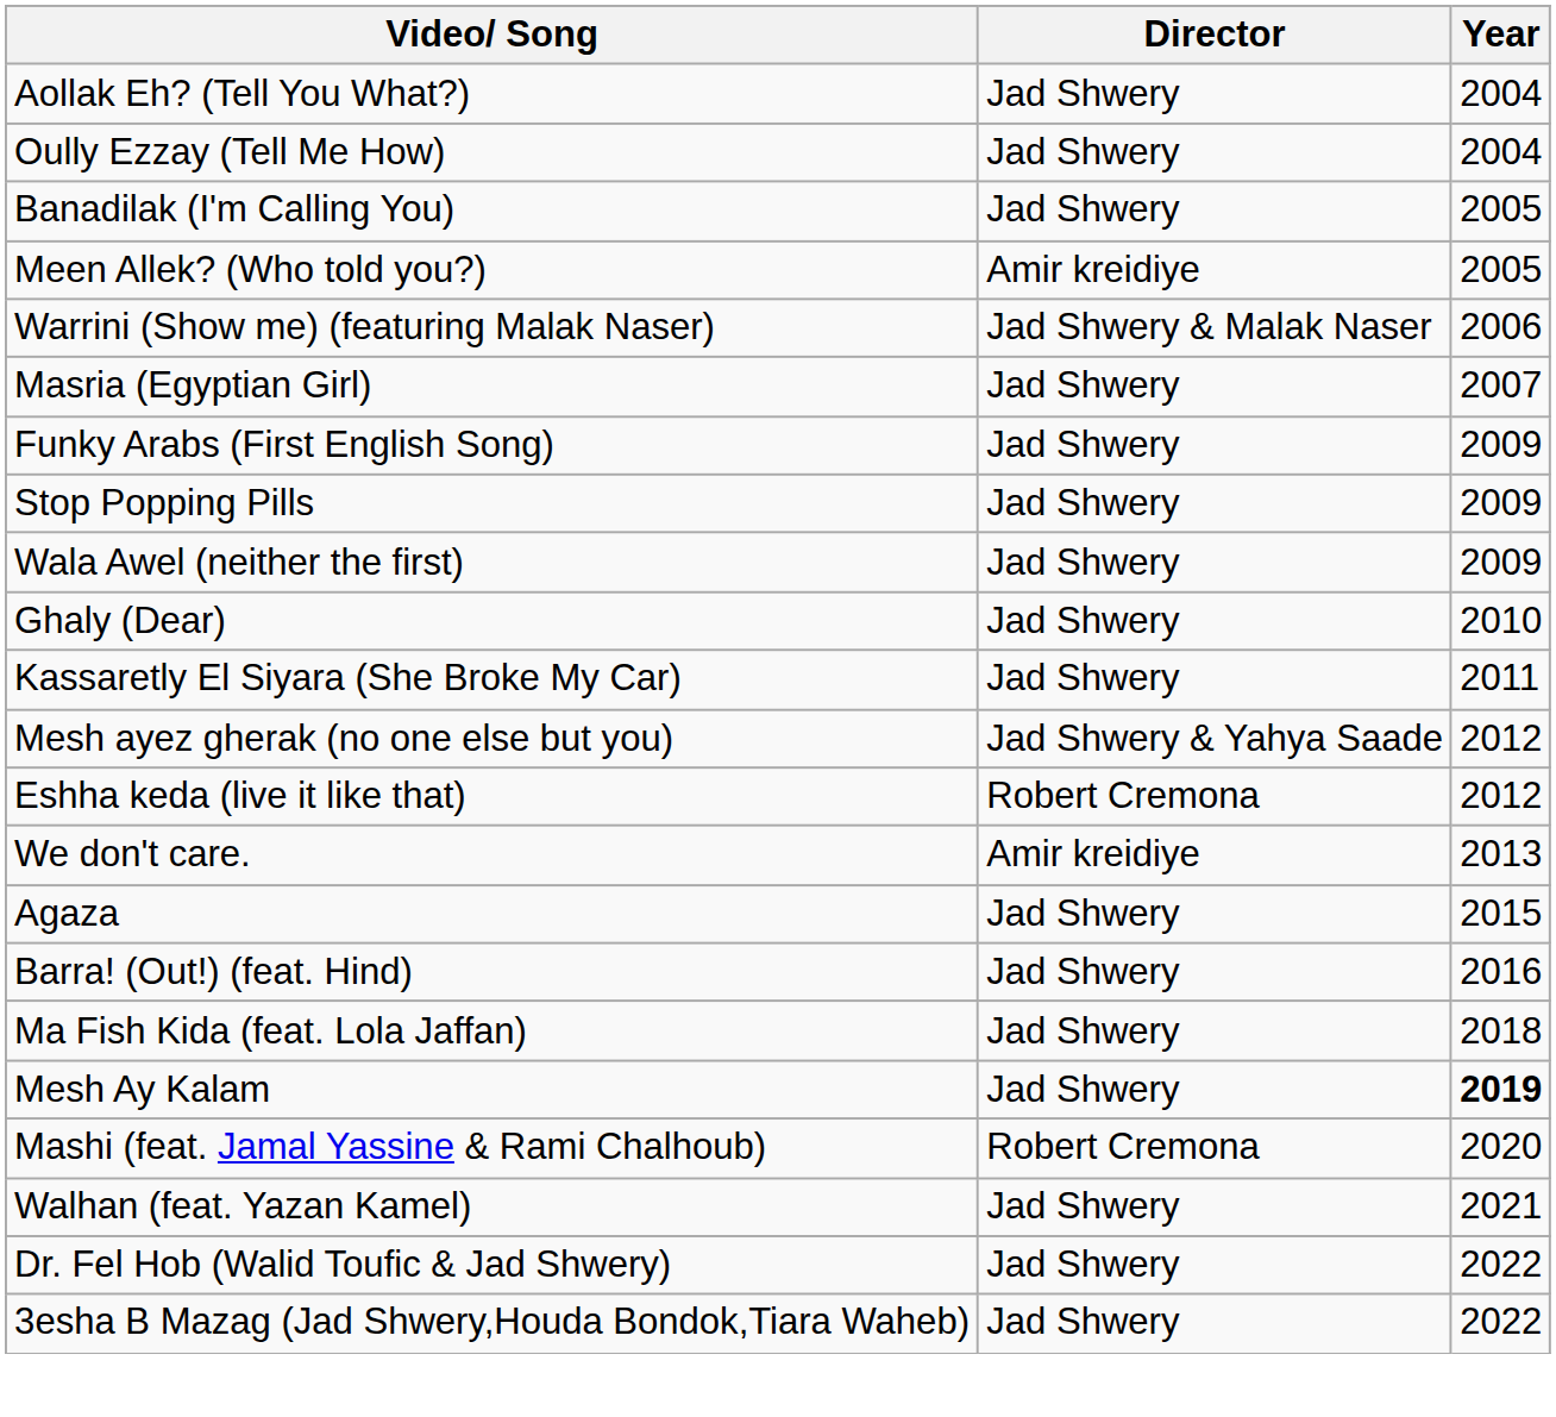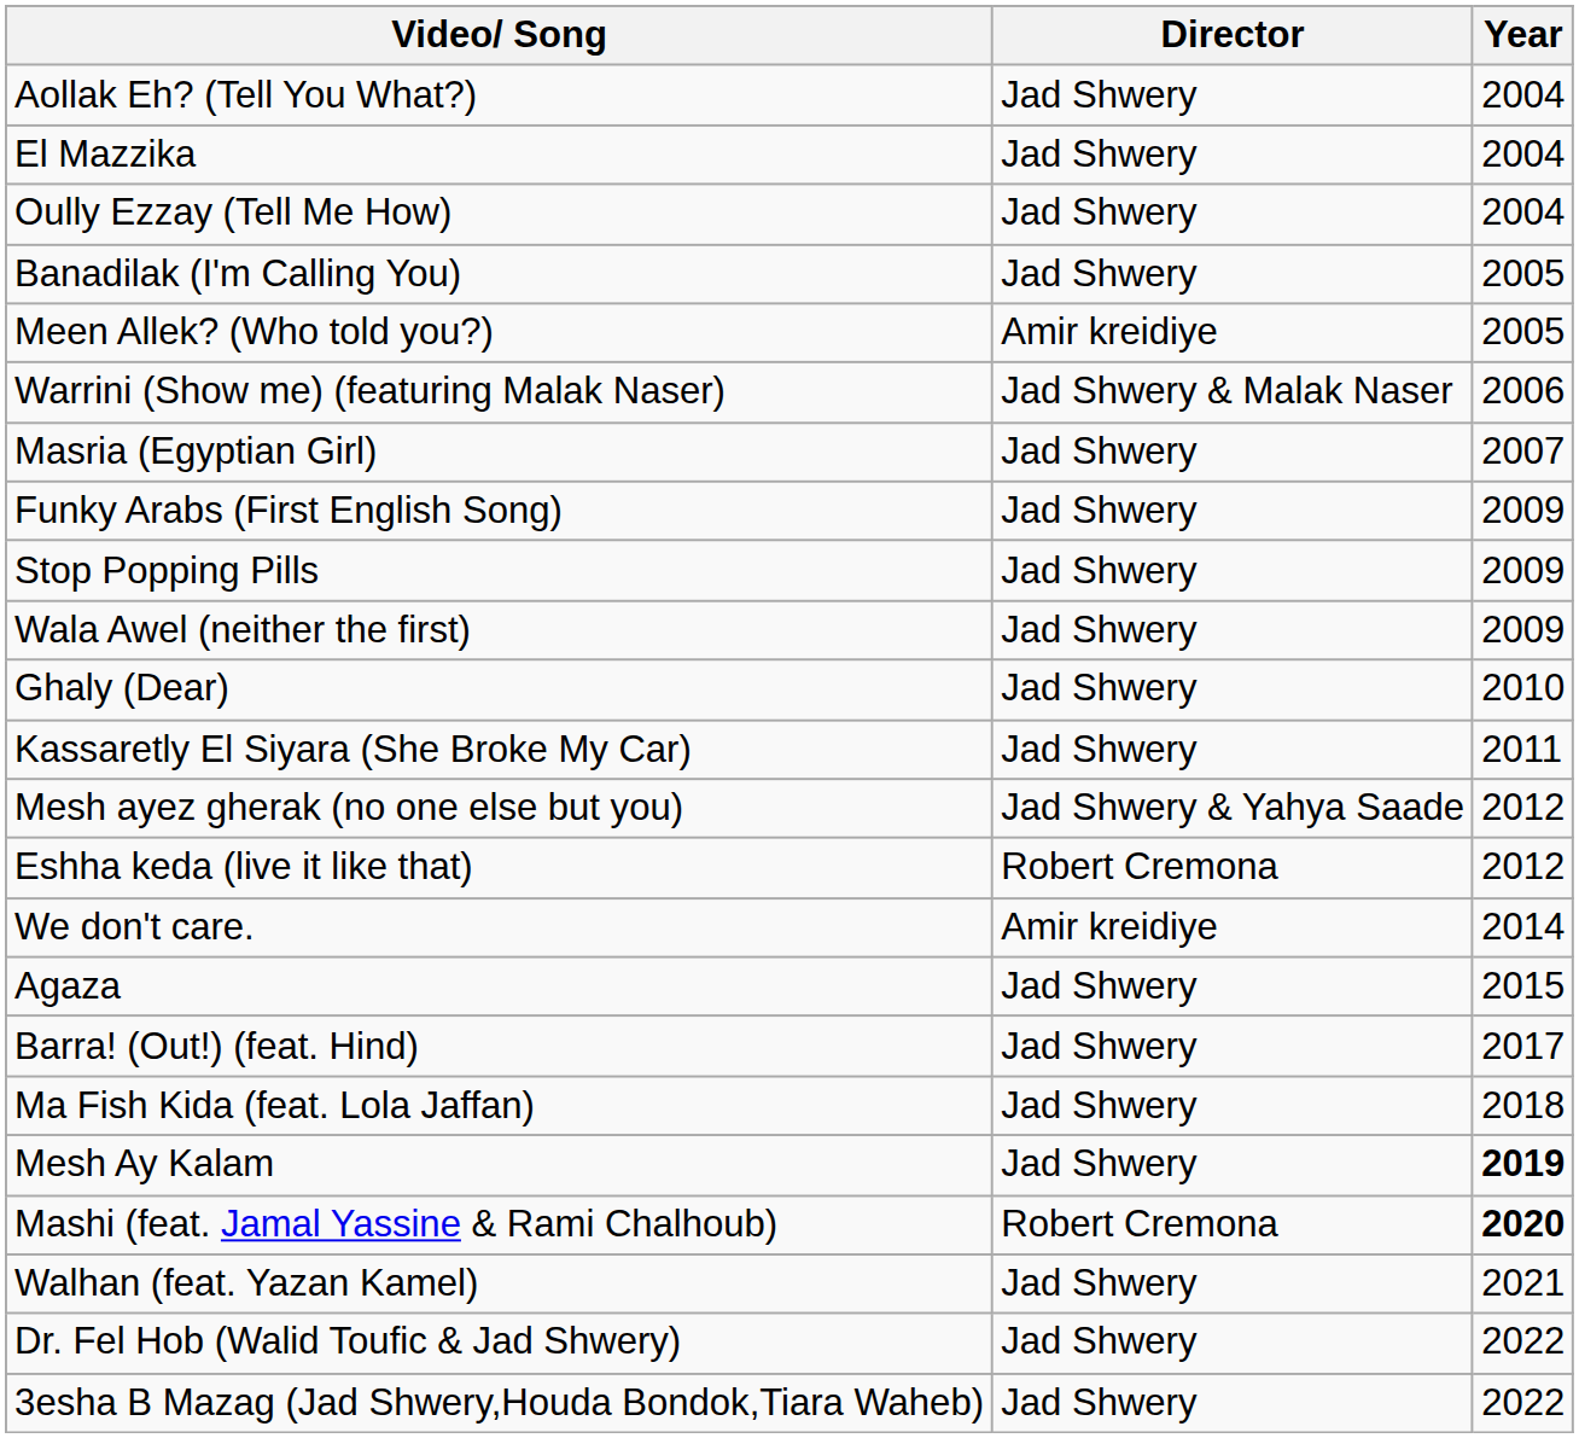+ row: El Mazzika | Jad Shwery | 2004
We don't care. | Year: 2013 -> 2014
Barra! (Out!) (feat. Hind) | Year: 2016 -> 2017
Mashi (feat. Jamal Yassine & Rami Chalhoub) | Year: normal -> bold
